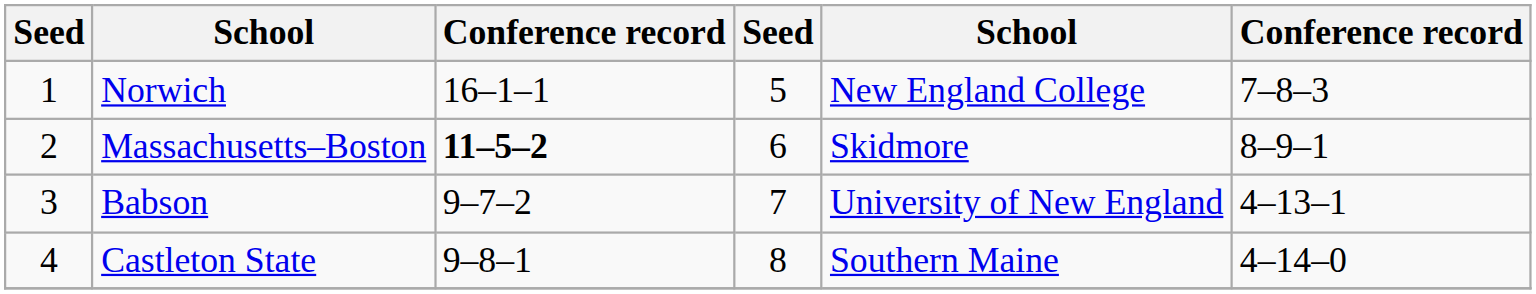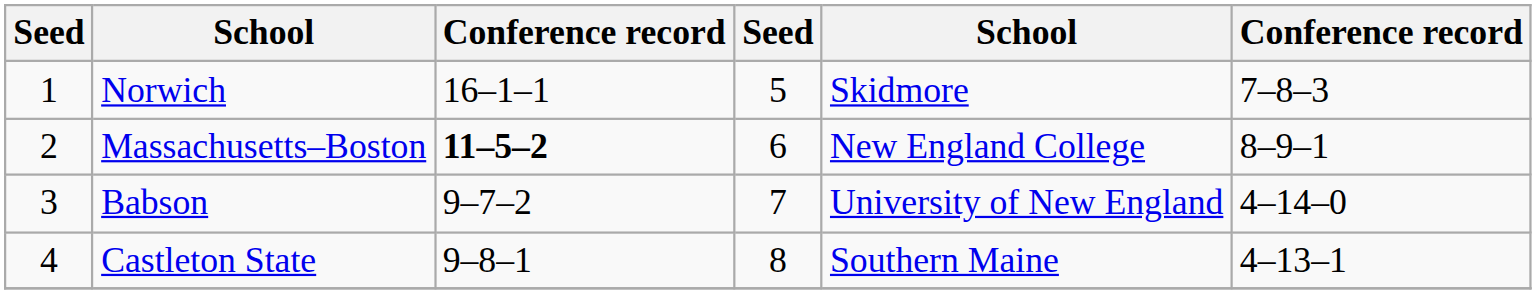Norwich | column 5: New England College -> Skidmore
Massachusetts–Boston | column 5: Skidmore -> New England College
Babson | column 6: 4–13–1 -> 4–14–0
Castleton State | column 6: 4–14–0 -> 4–13–1
